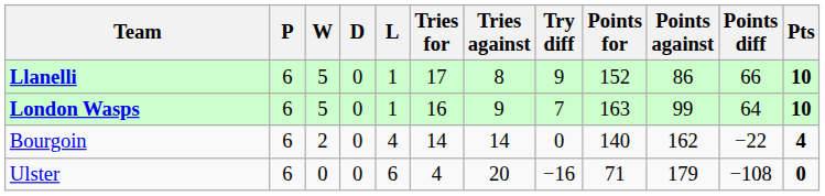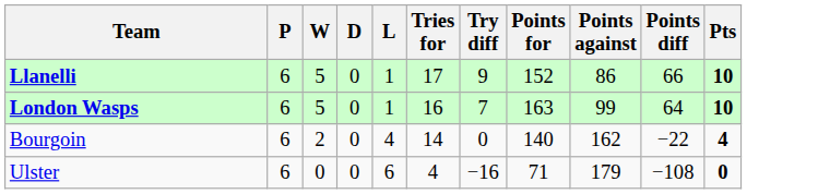- column: Tries against | 8 | 9 | 14 | 20
